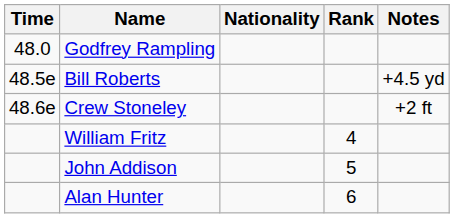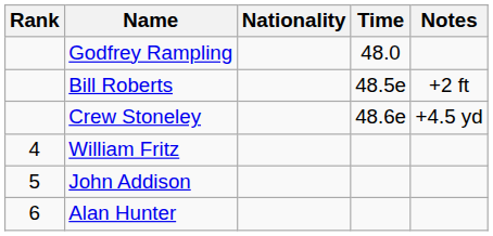columns swapped: Rank <-> Time
Bill Roberts | Notes: +4.5 yd -> +2 ft
Crew Stoneley | Notes: +2 ft -> +4.5 yd
